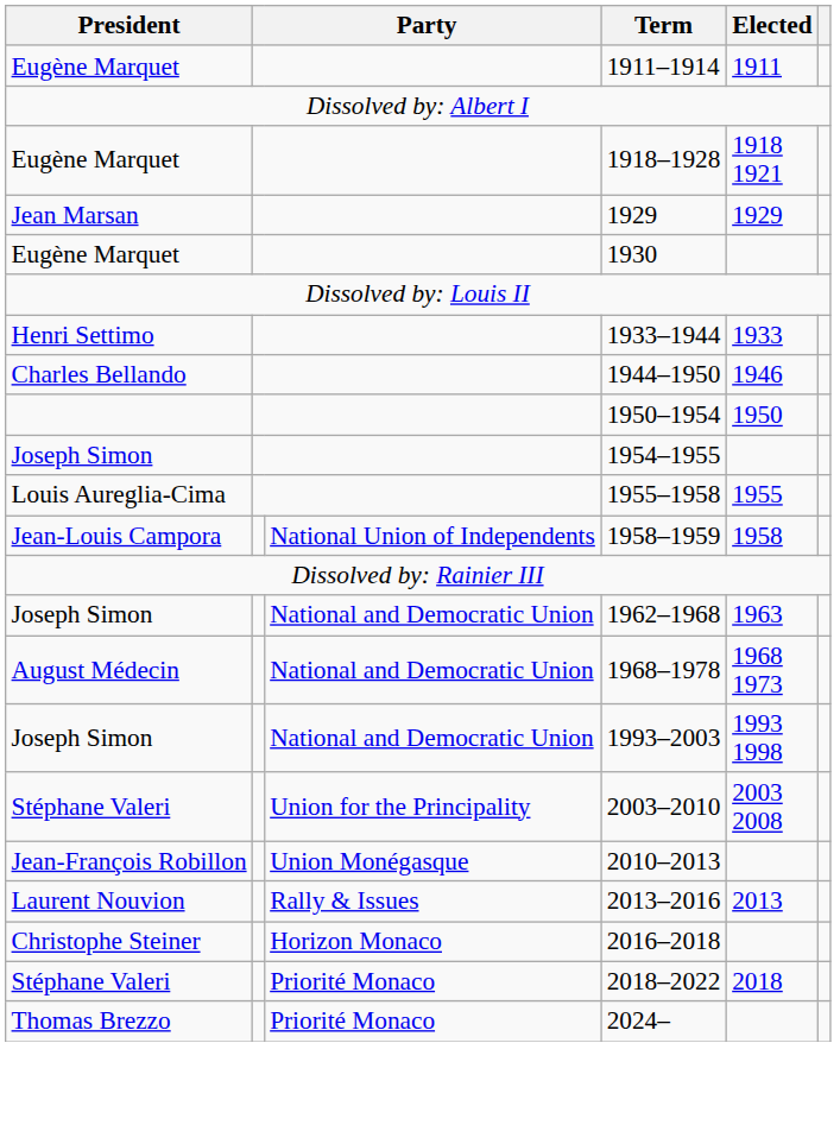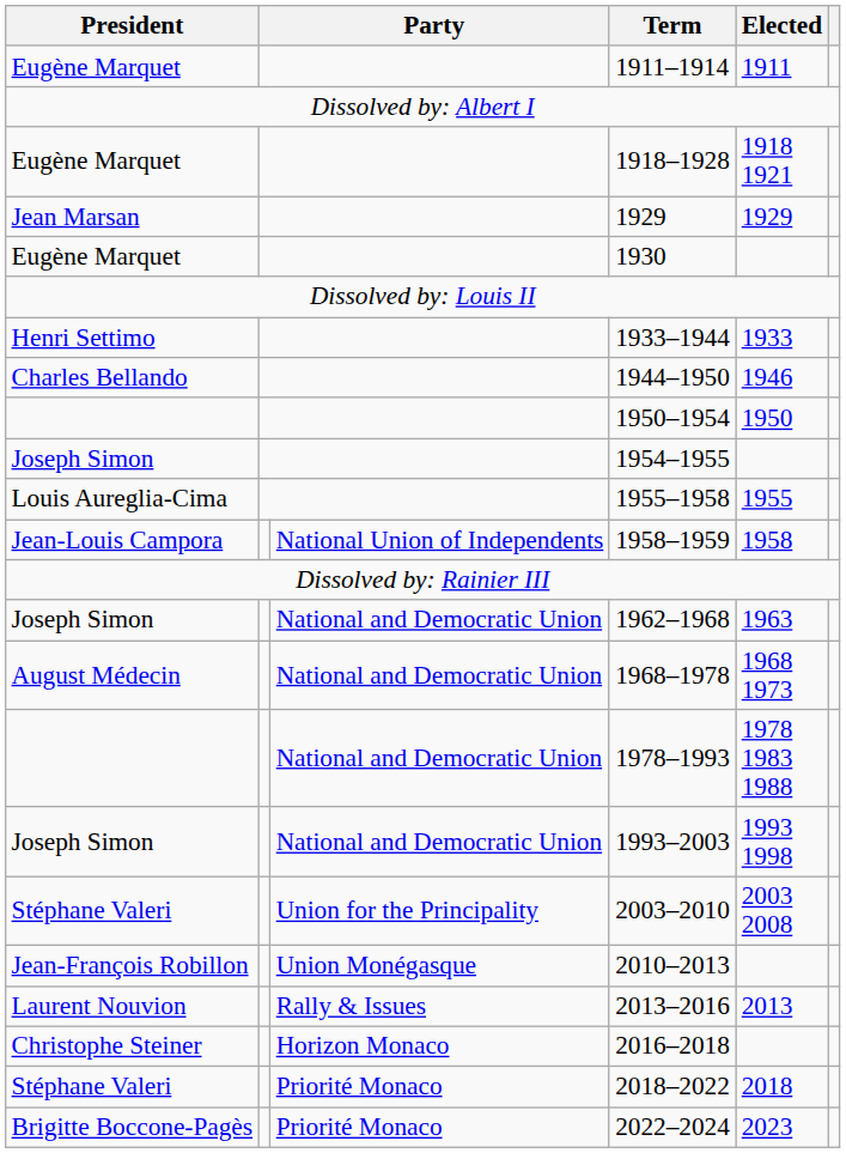+ row: National and Democratic Union | 1978–1993 | 1978 1983 1988
+ row: Brigitte Boccone-Pagès | Priorité Monaco | 2022–2024 | 2023
- row: Thomas Brezzo | Priorité Monaco | 2024–
